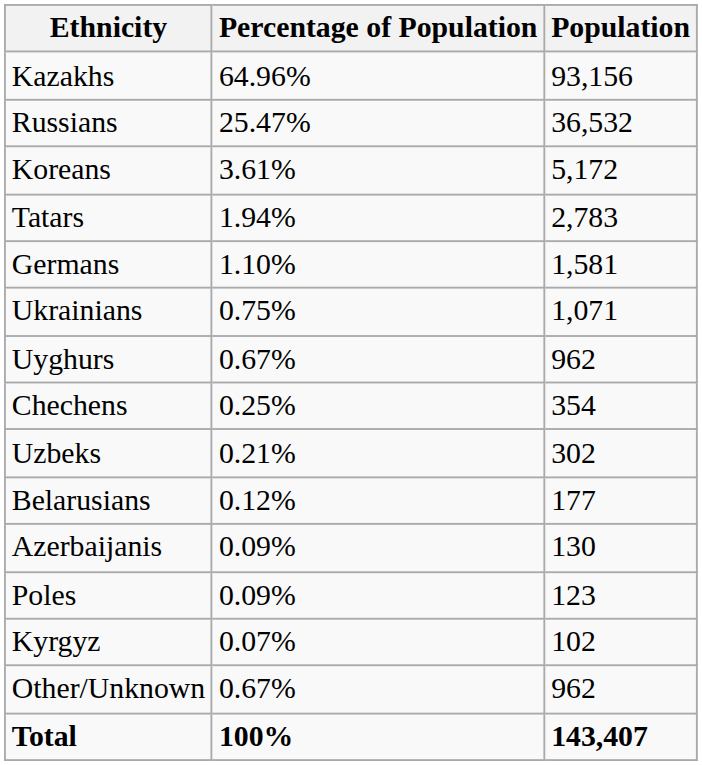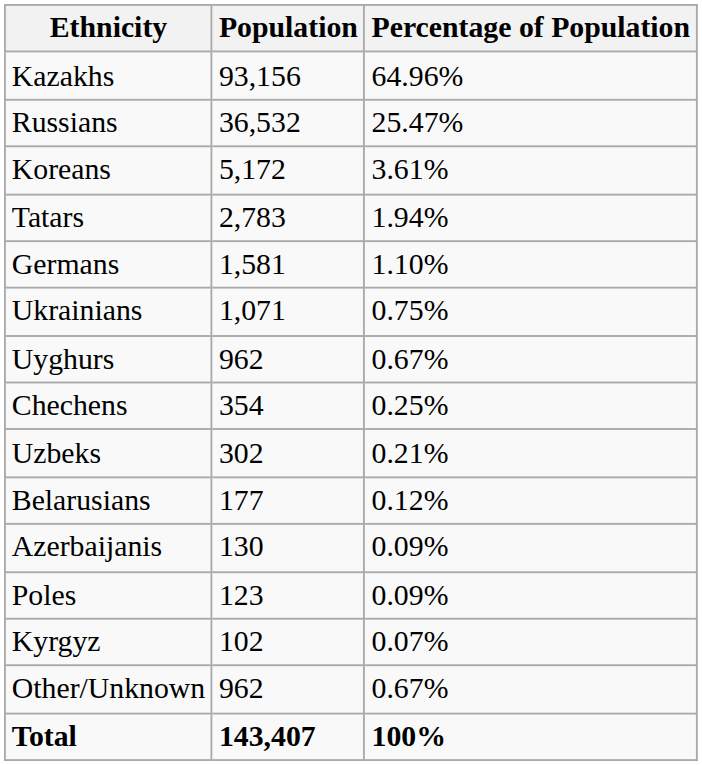columns swapped: Population <-> Percentage of Population
